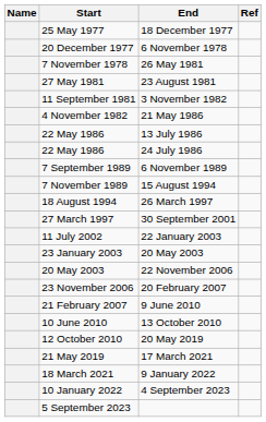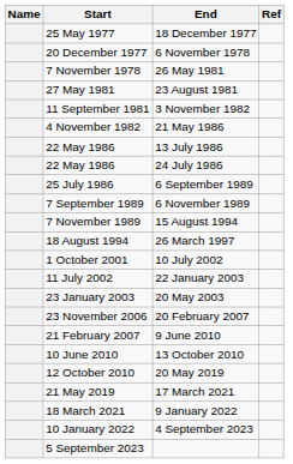+ row: 25 July 1986 | 6 September 1989
- row: 27 March 1997 | 30 September 2001
+ row: 1 October 2001 | 10 July 2002
- row: 20 May 2003 | 22 November 2006
